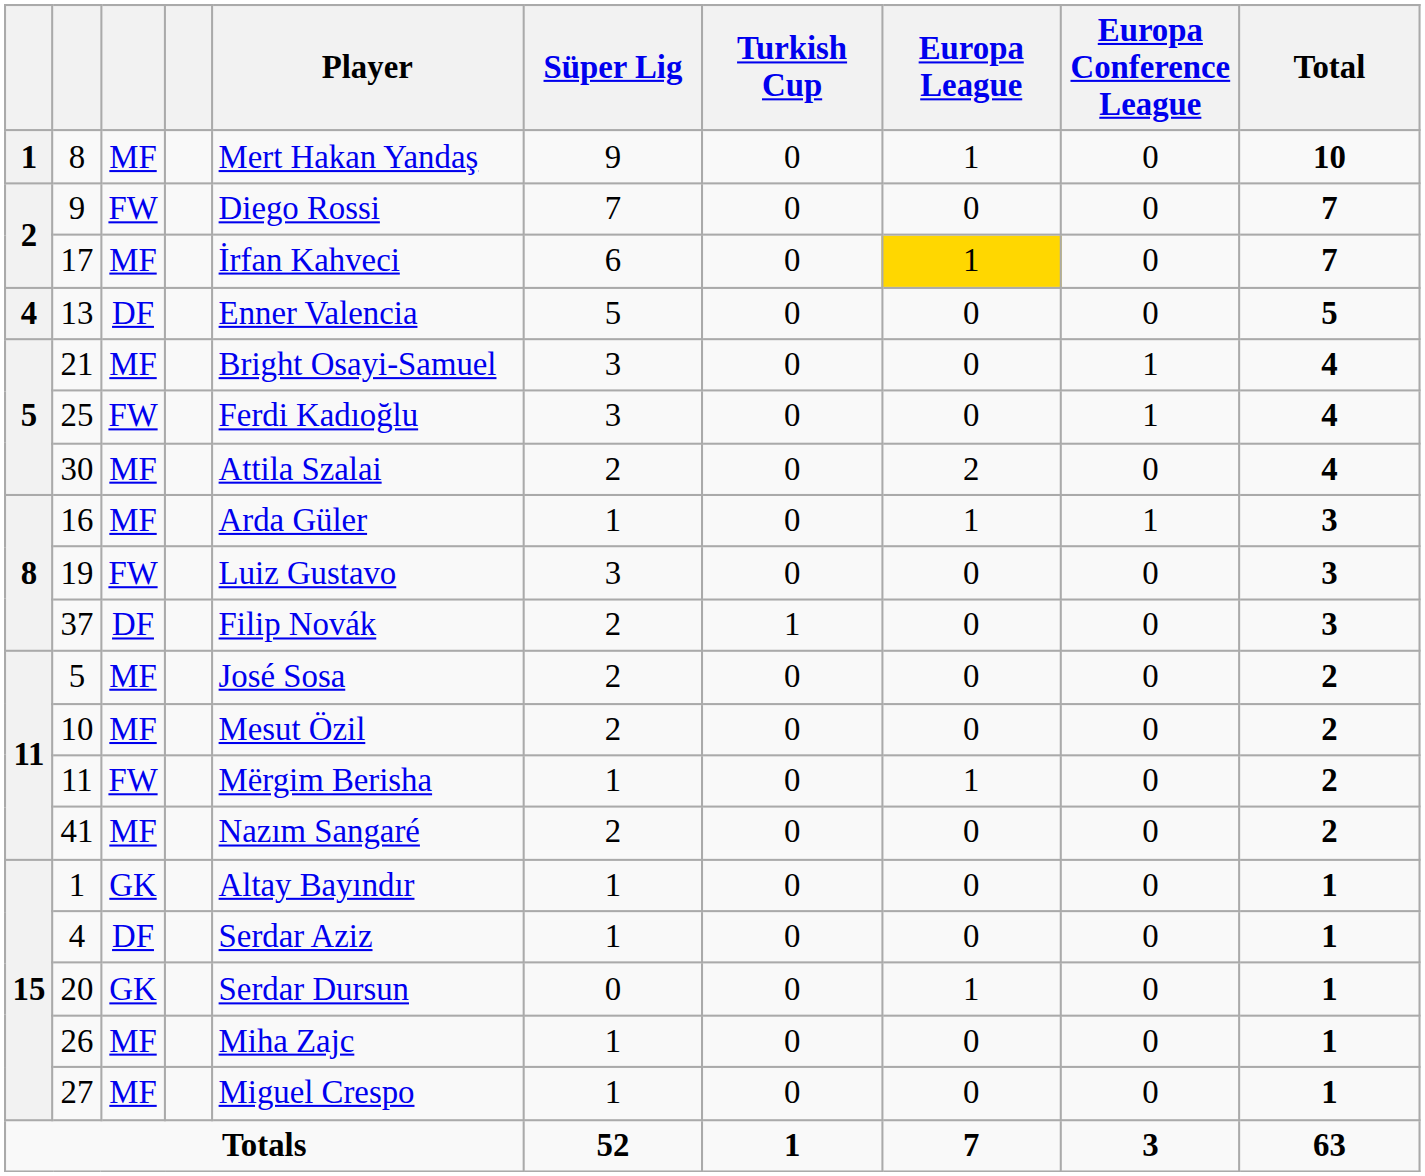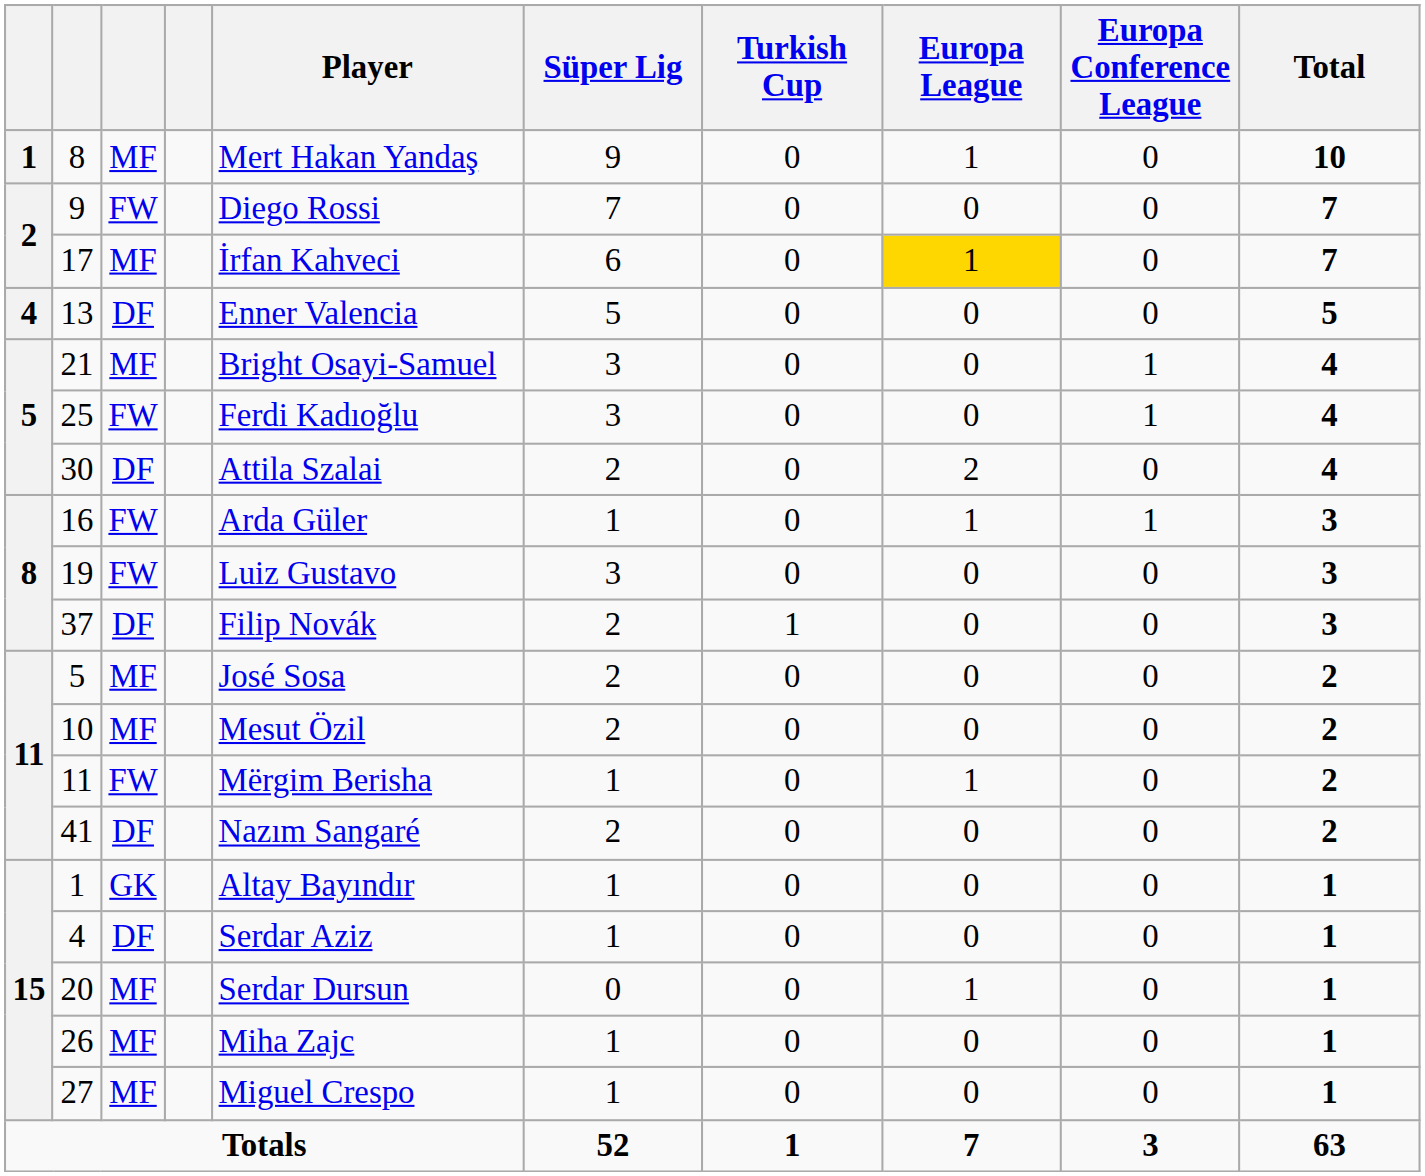30 | column 3: MF -> DF
16 | column 3: MF -> FW
41 | column 3: MF -> DF
20 | column 3: GK -> MF
